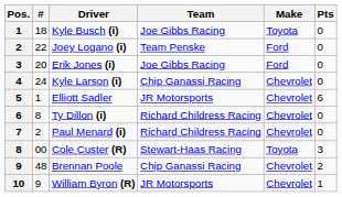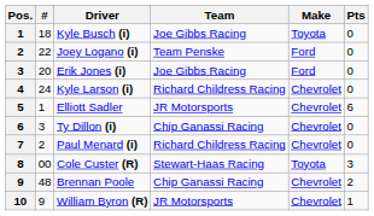Kyle Larson (i) | Team: Chip Ganassi Racing -> Richard Childress Racing
Ty Dillon (i) | #: 8 -> 3
Ty Dillon (i) | Team: Richard Childress Racing -> Chip Ganassi Racing
